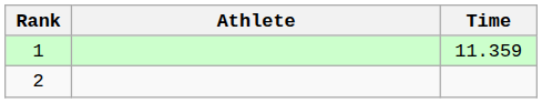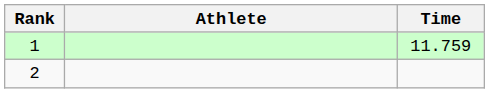1 | Time: 11.359 -> 11.759
